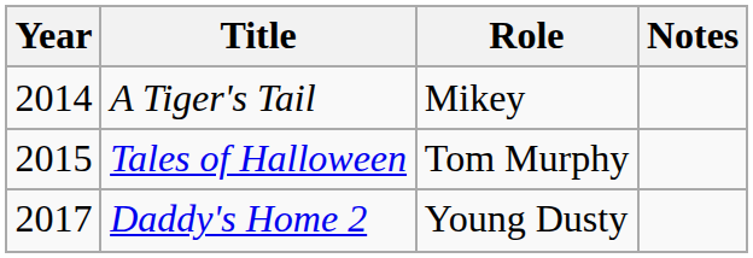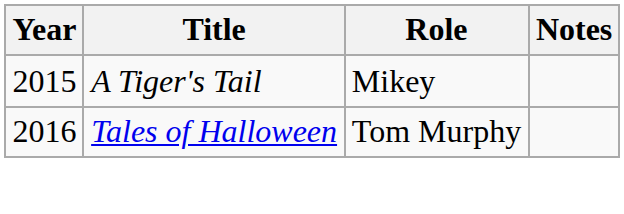A Tiger's Tail | Year: 2014 -> 2015
Tales of Halloween | Year: 2015 -> 2016
- row: 2017 | Daddy's Home 2 | Young Dusty
